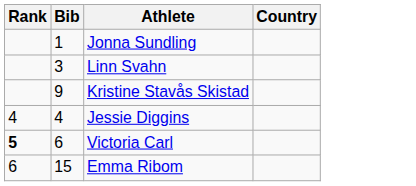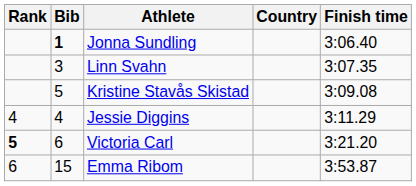+ column: Finish time | 3:06.40 | 3:07.35 | 3:09.08 | 3:11.29 | 3:21.20 | 3:53.87
Jonna Sundling | Bib: normal -> bold
Kristine Stavås Skistad | Bib: 9 -> 5
